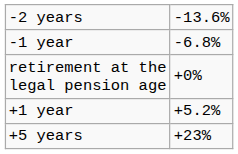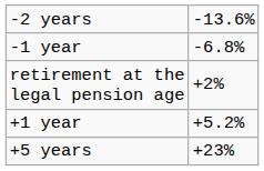retirement at the legal pension age | column 2: +0% -> +2%
